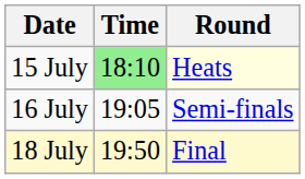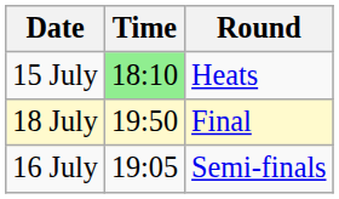15 July | Round: lightyellow background -> no background
rows swapped: 16 July <-> 18 July
